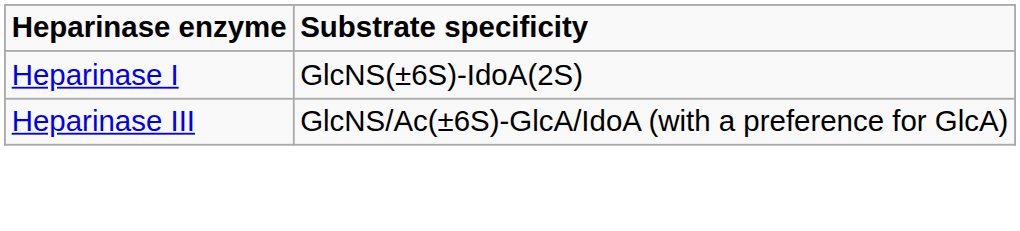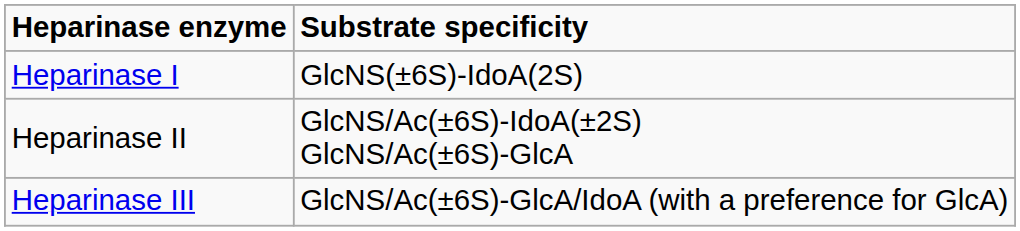+ row: Heparinase II | GlcNS/Ac(±6S)-IdoA(±2S) GlcNS/Ac(±6S)-GlcA
